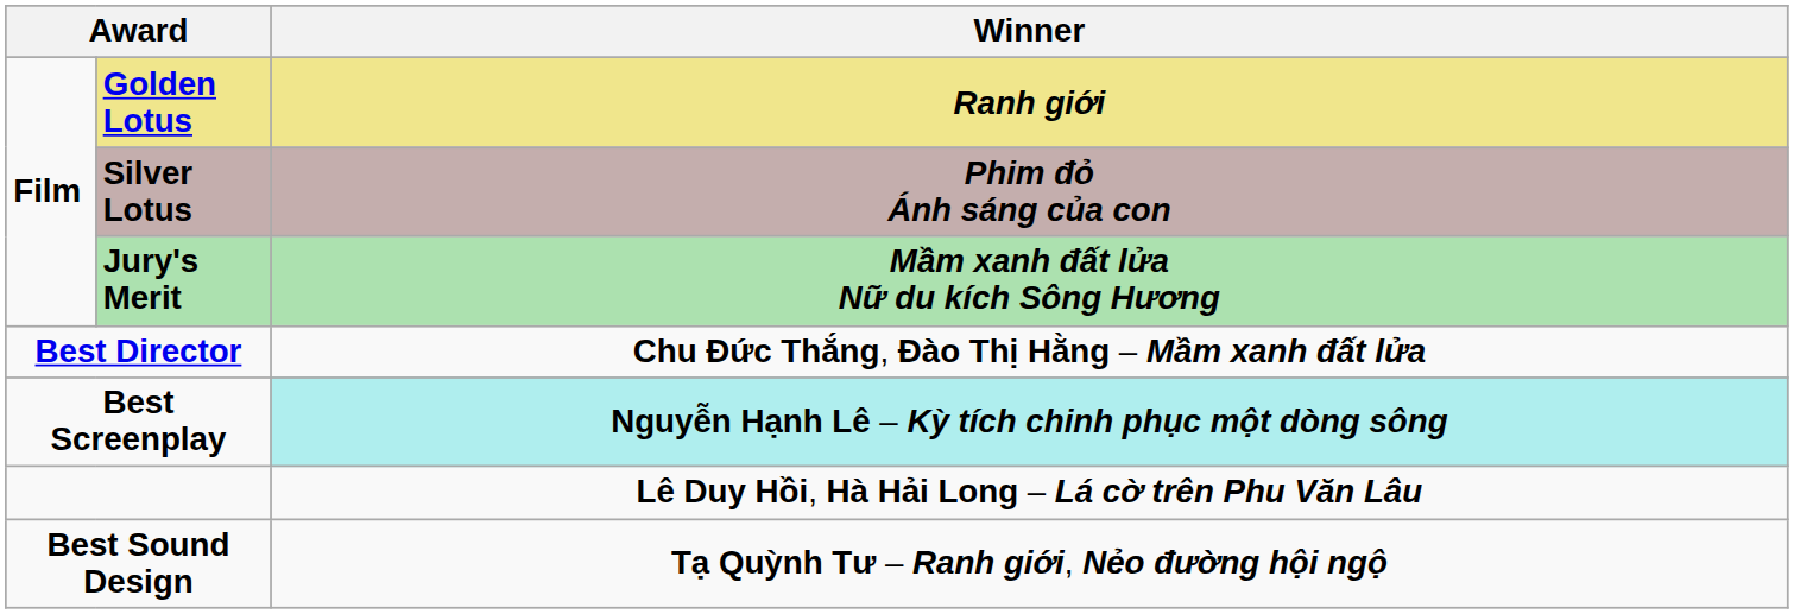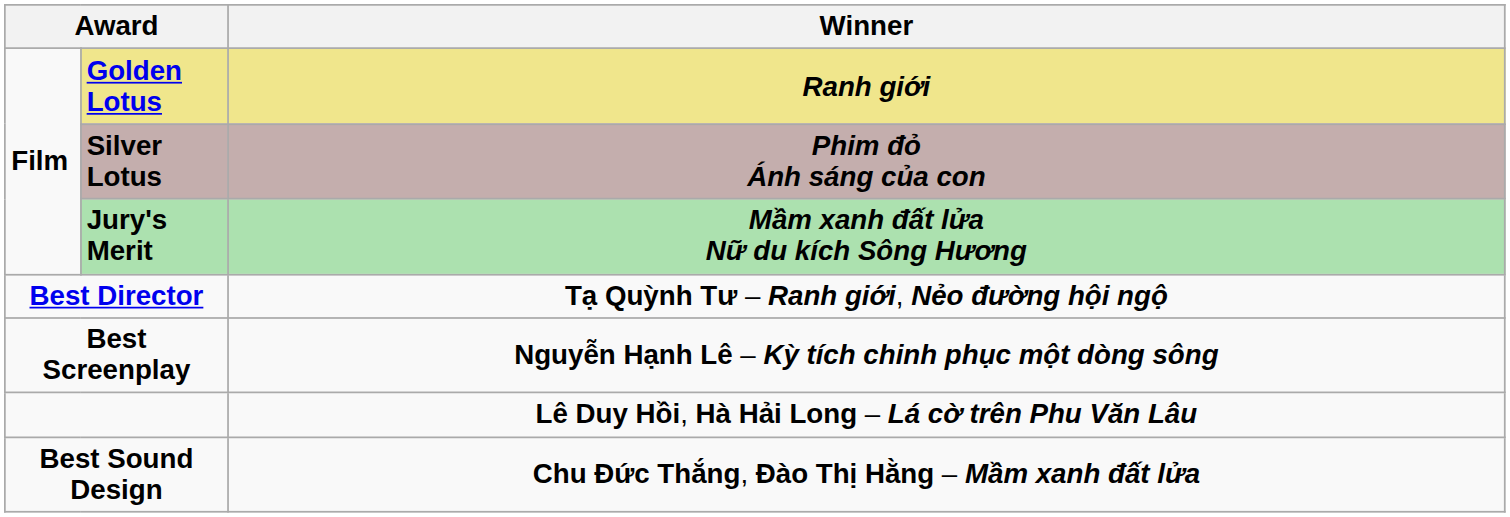Best Director | Winner: Chu Đức Thắng, Đào Thị Hằng – Mầm xanh đất lửa -> Tạ Quỳnh Tư – Ranh giới, Nẻo đường hội ngộ
Best Screenplay | Winner: paleturquoise background -> no background
Best Sound Design | Winner: Tạ Quỳnh Tư – Ranh giới, Nẻo đường hội ngộ -> Chu Đức Thắng, Đào Thị Hằng – Mầm xanh đất lửa
